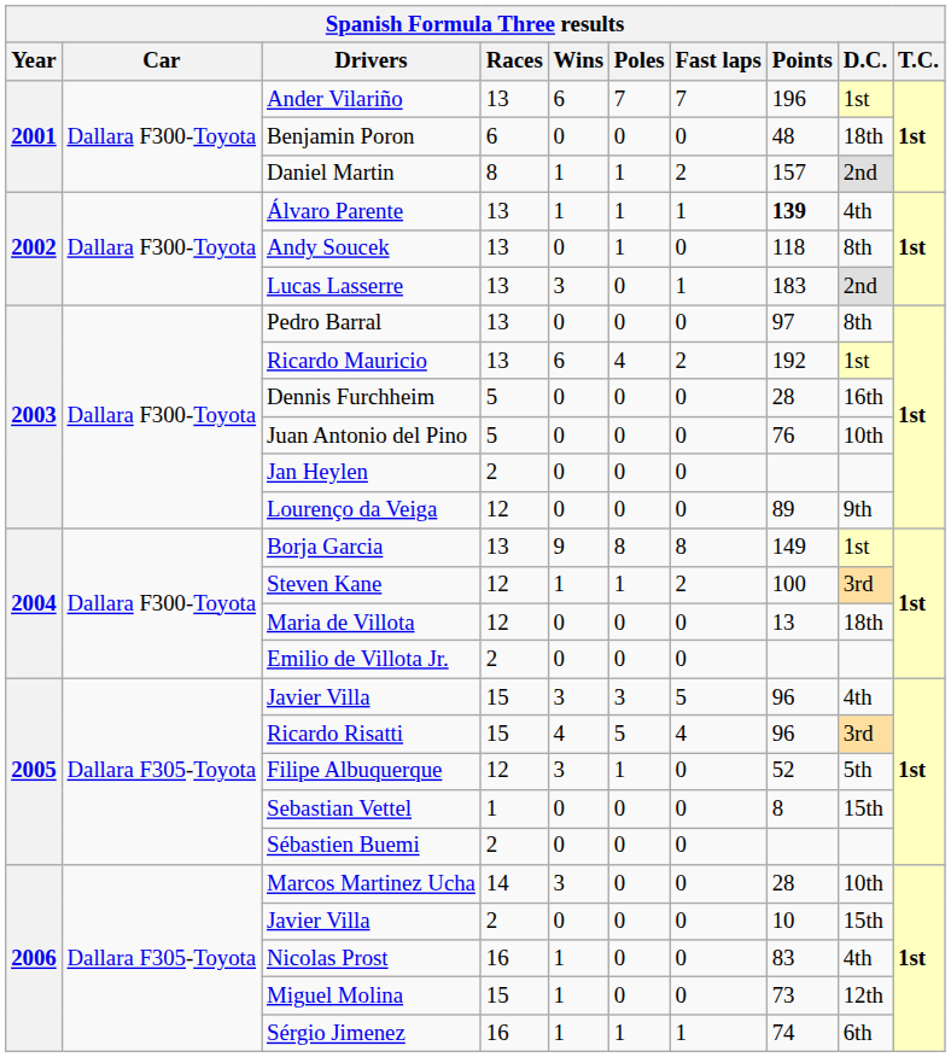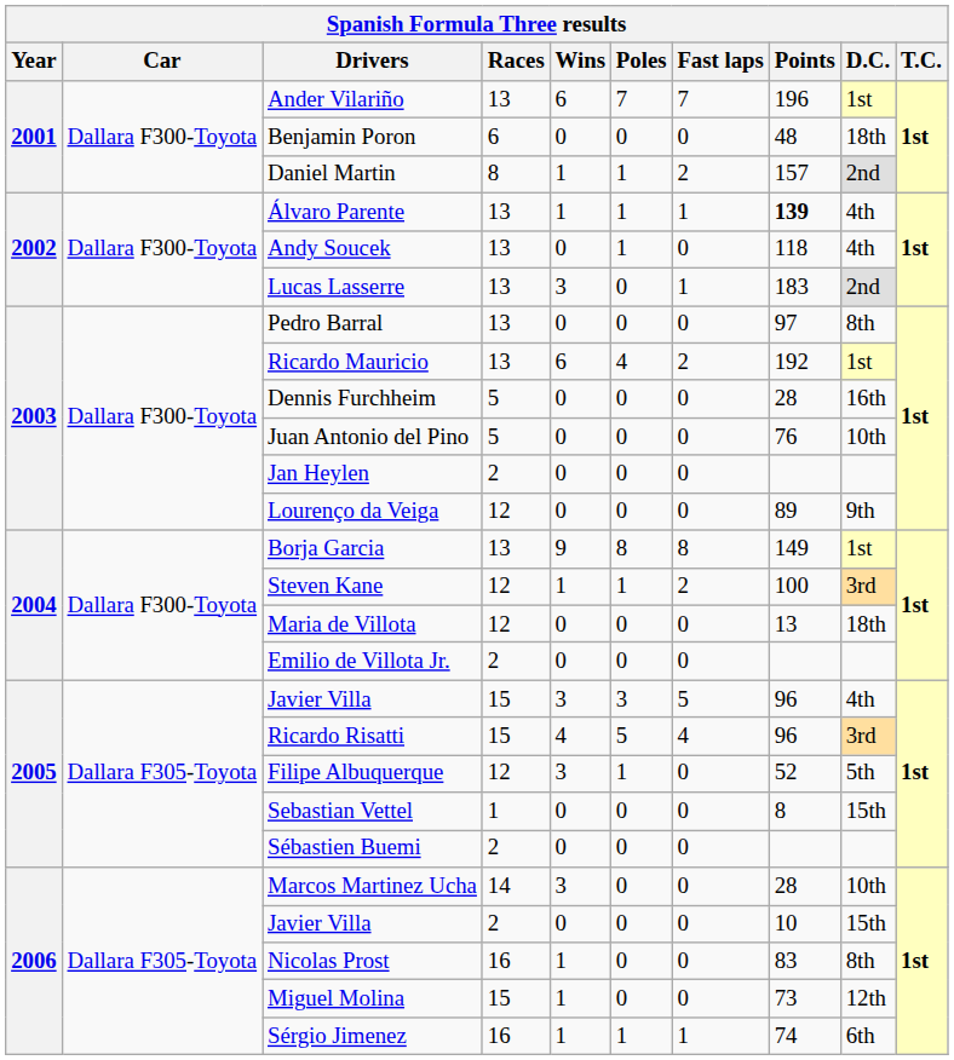Andy Soucek | D.C.: 8th -> 4th
Nicolas Prost | D.C.: 4th -> 8th
